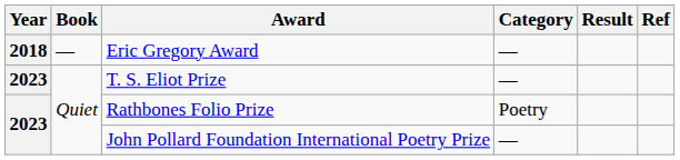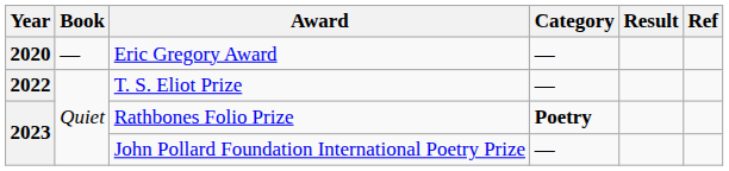Eric Gregory Award | Year: 2018 -> 2020
T. S. Eliot Prize | Year: 2023 -> 2022
Rathbones Folio Prize | Category: normal -> bold
